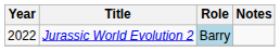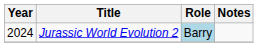Jurassic World Evolution 2 | Year: 2022 -> 2024
